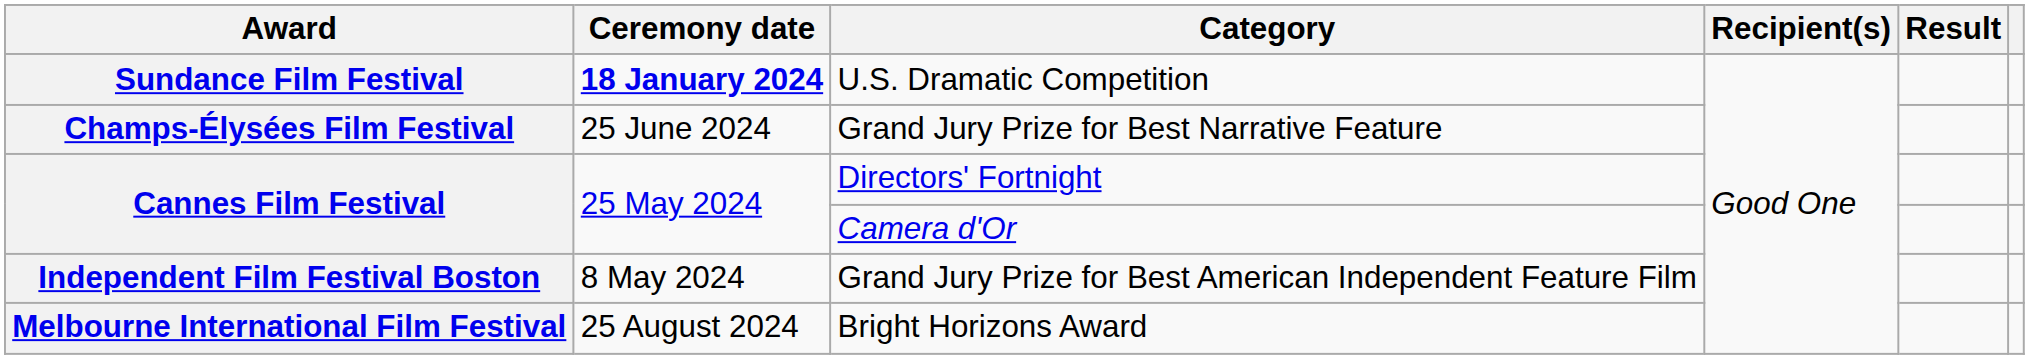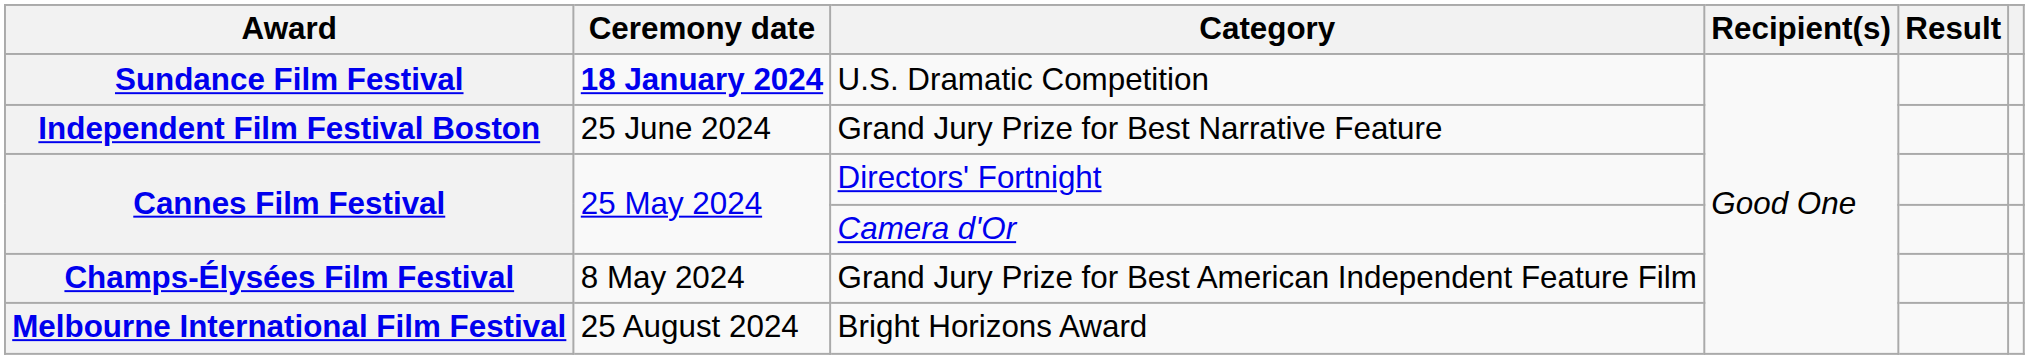Grand Jury Prize for Best Narrative Feature | Award: Champs-Élysées Film Festival -> Independent Film Festival Boston
Grand Jury Prize for Best American Independent Feature Film | Award: Independent Film Festival Boston -> Champs-Élysées Film Festival
